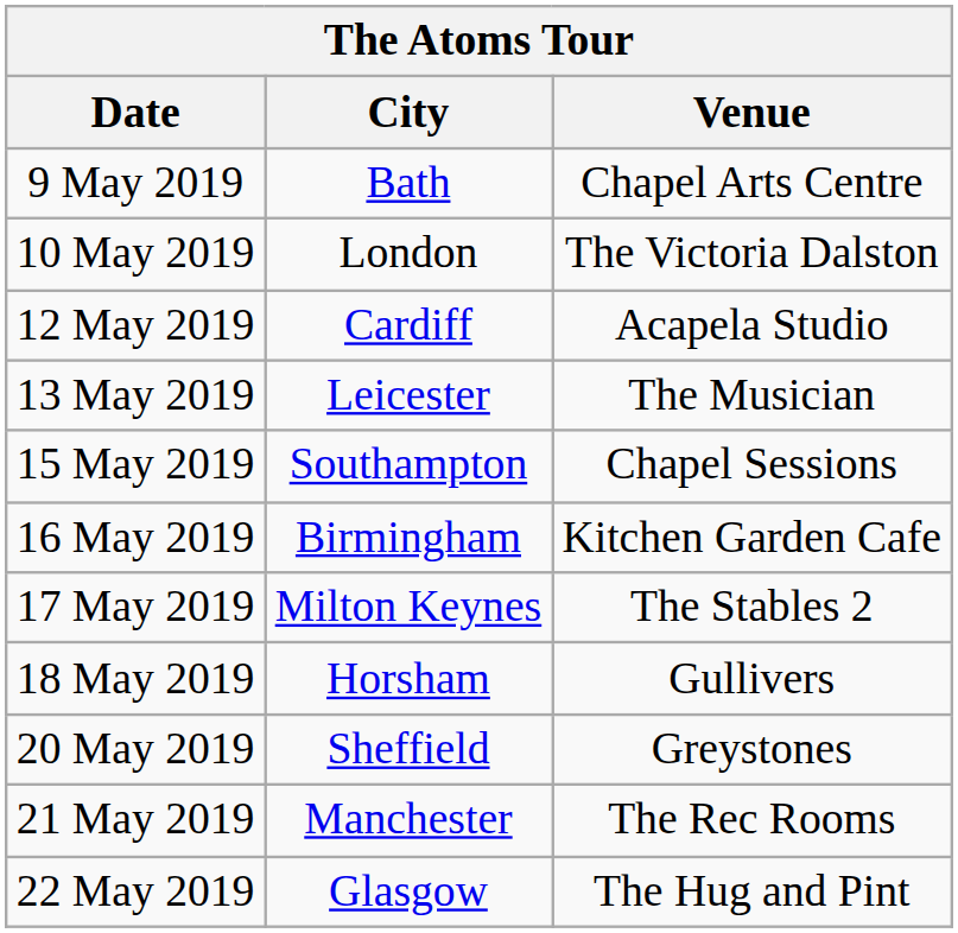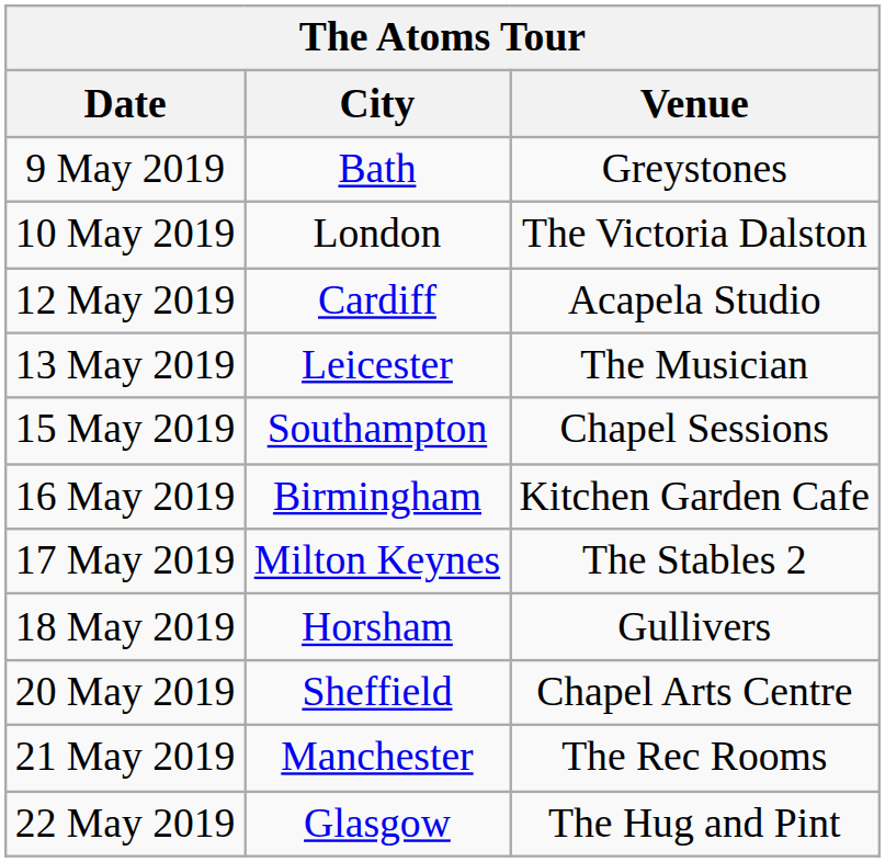9 May 2019 | Venue: Chapel Arts Centre -> Greystones
20 May 2019 | Venue: Greystones -> Chapel Arts Centre
